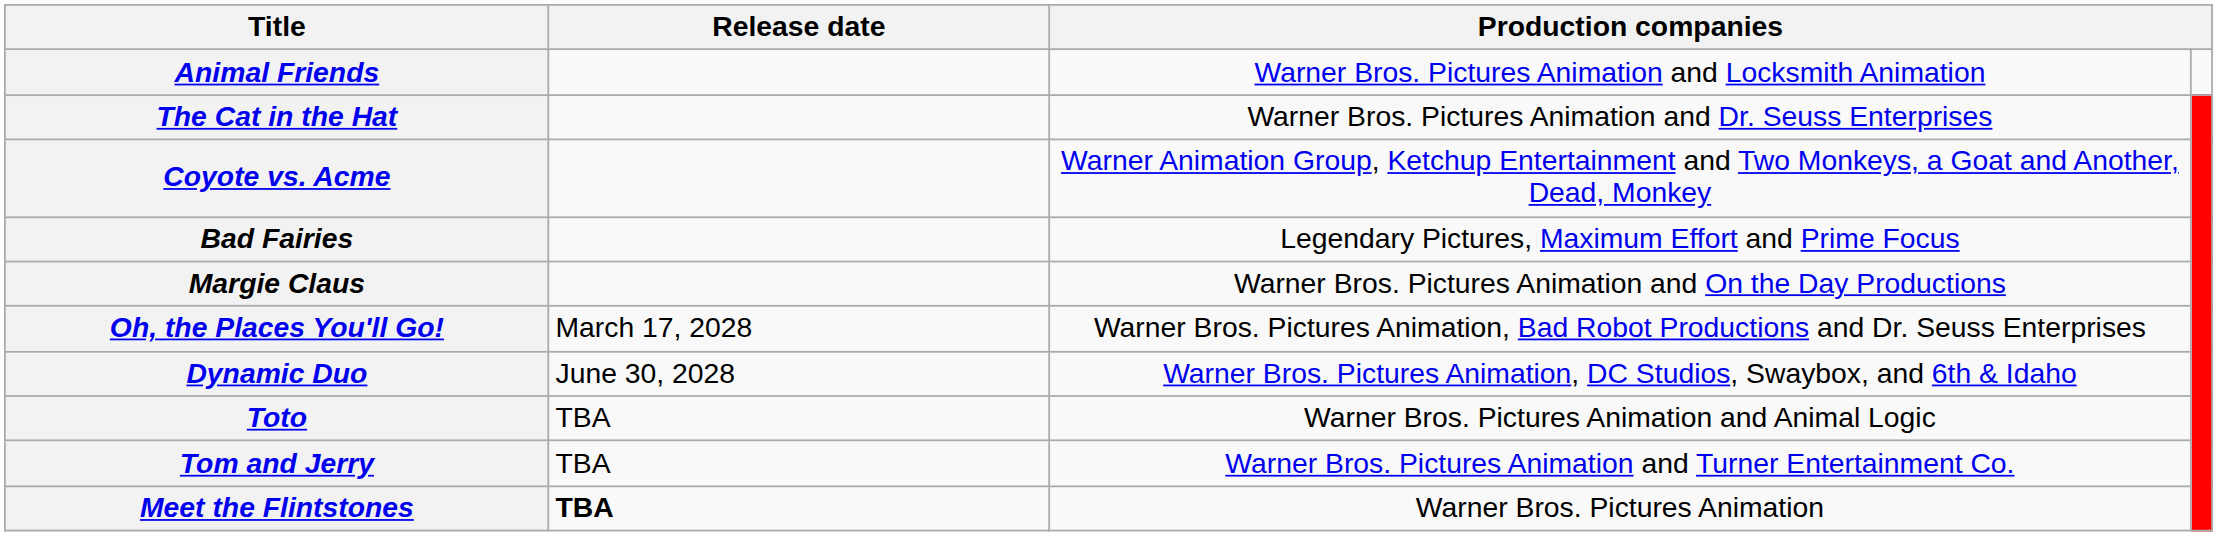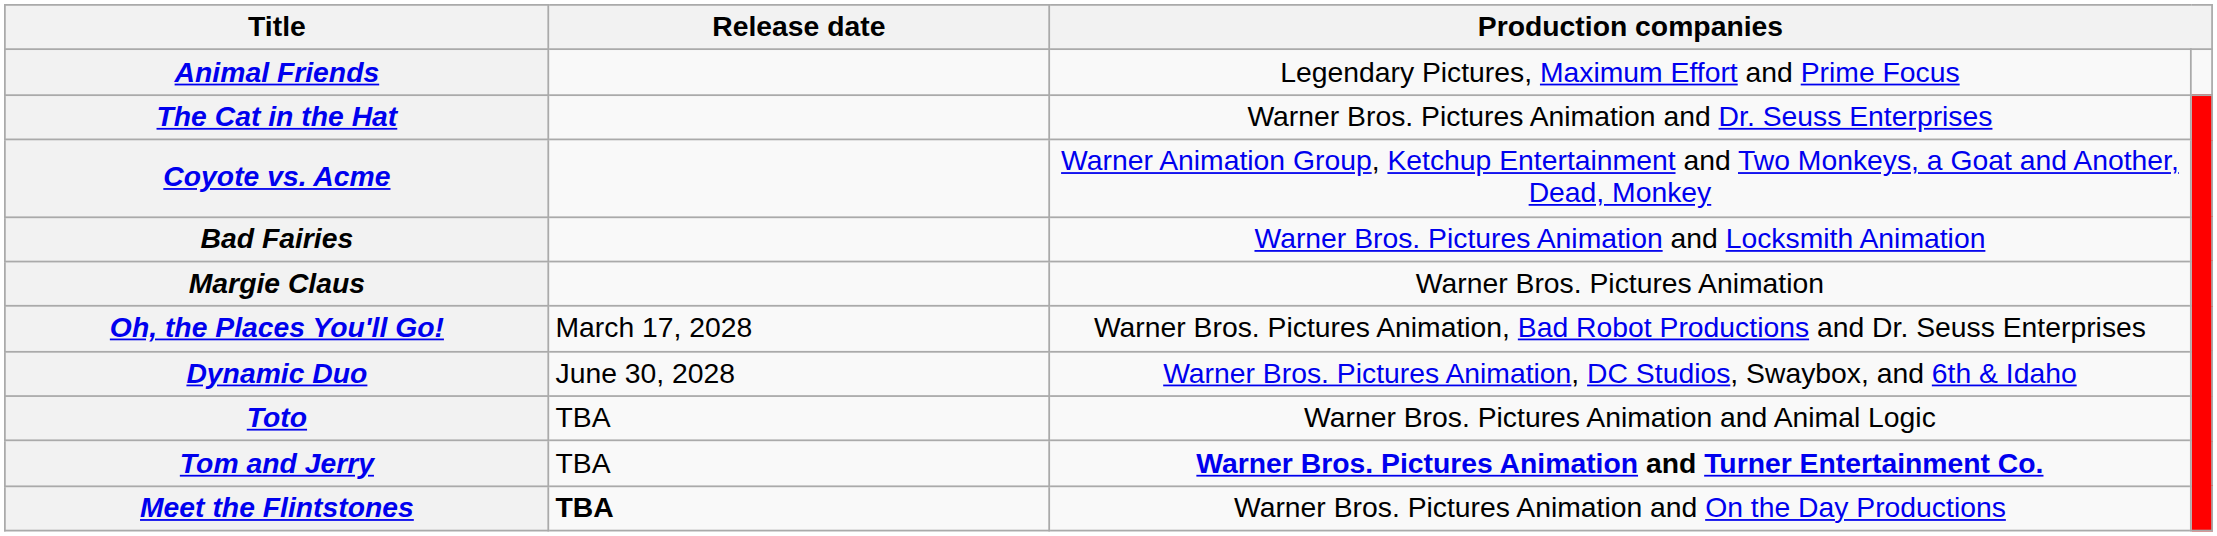Animal Friends | column 3: Warner Bros. Pictures Animation and Locksmith Animation -> Legendary Pictures, Maximum Effort and Prime Focus
Bad Fairies | column 3: Legendary Pictures, Maximum Effort and Prime Focus -> Warner Bros. Pictures Animation and Locksmith Animation
Margie Claus | column 3: Warner Bros. Pictures Animation and On the Day Productions -> Warner Bros. Pictures Animation
Tom and Jerry | column 3: normal -> bold
Meet the Flintstones | column 3: Warner Bros. Pictures Animation -> Warner Bros. Pictures Animation and On the Day Productions
